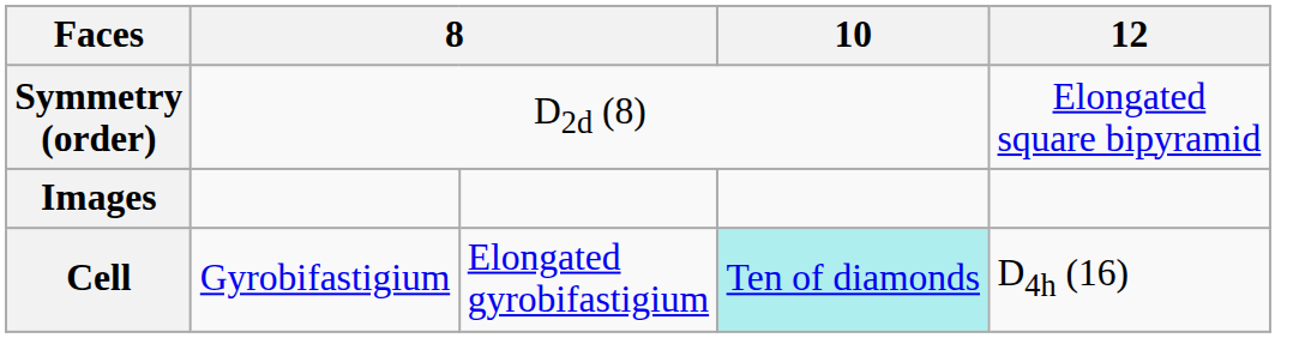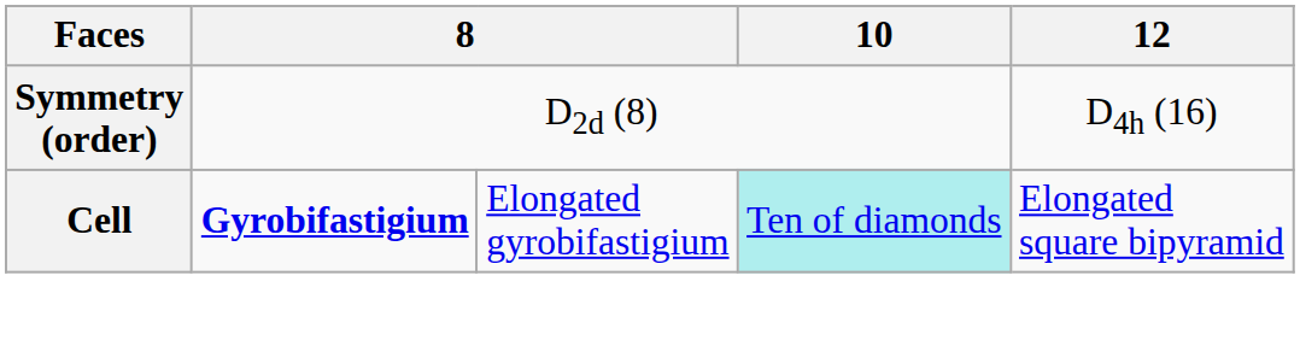Symmetry (order) | 12: Elongated square bipyramid -> D4h (16)
- row: Images
Cell | column 2: normal -> bold
Cell | 12: D4h (16) -> Elongated square bipyramid
